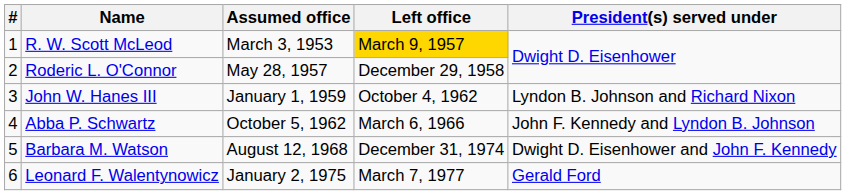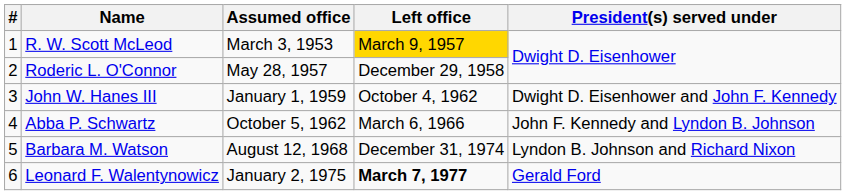John W. Hanes III | President(s) served under: Lyndon B. Johnson and Richard Nixon -> Dwight D. Eisenhower and John F. Kennedy
Barbara M. Watson | President(s) served under: Dwight D. Eisenhower and John F. Kennedy -> Lyndon B. Johnson and Richard Nixon
Leonard F. Walentynowicz | Left office: normal -> bold
